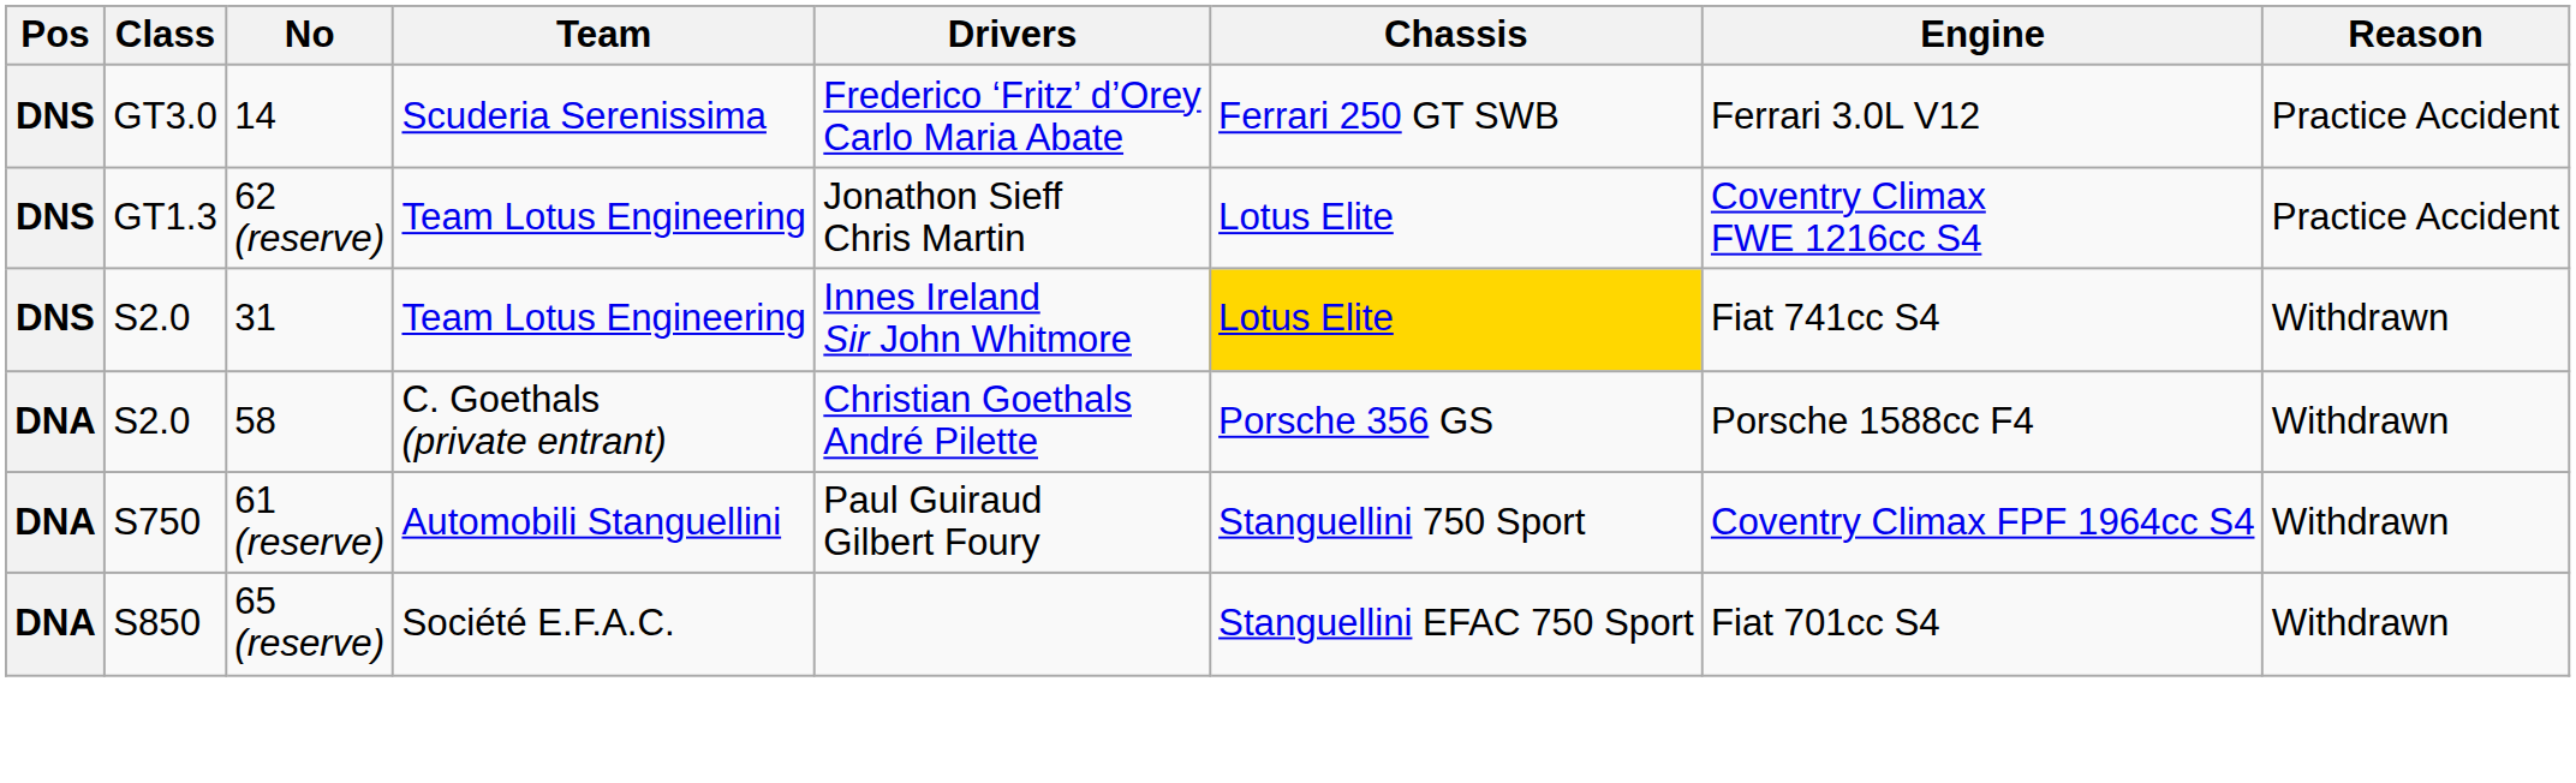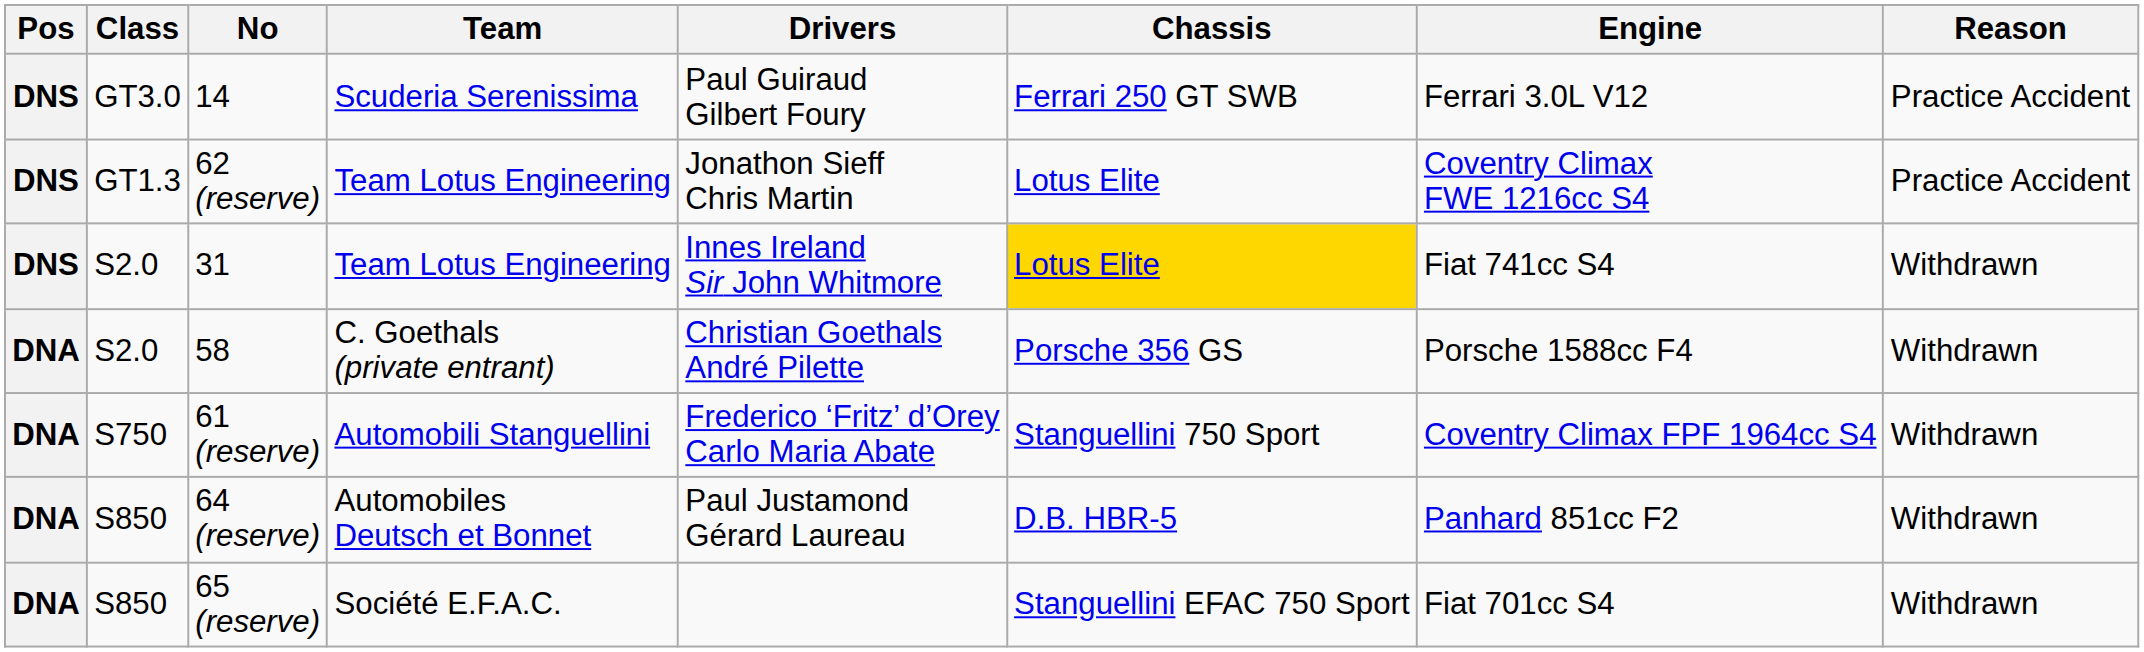14 | Drivers: Frederico ‘Fritz’ d’Orey Carlo Maria Abate -> Paul Guiraud Gilbert Foury
61 (reserve) | Drivers: Paul Guiraud Gilbert Foury -> Frederico ‘Fritz’ d’Orey Carlo Maria Abate
+ row: DNA | S850 | 64 (reserve) | Automobiles Deutsch et Bonnet | Paul Justamond Gérard Laureau | D.B. HBR-5 | Panhard 851cc F2 | Withdrawn
